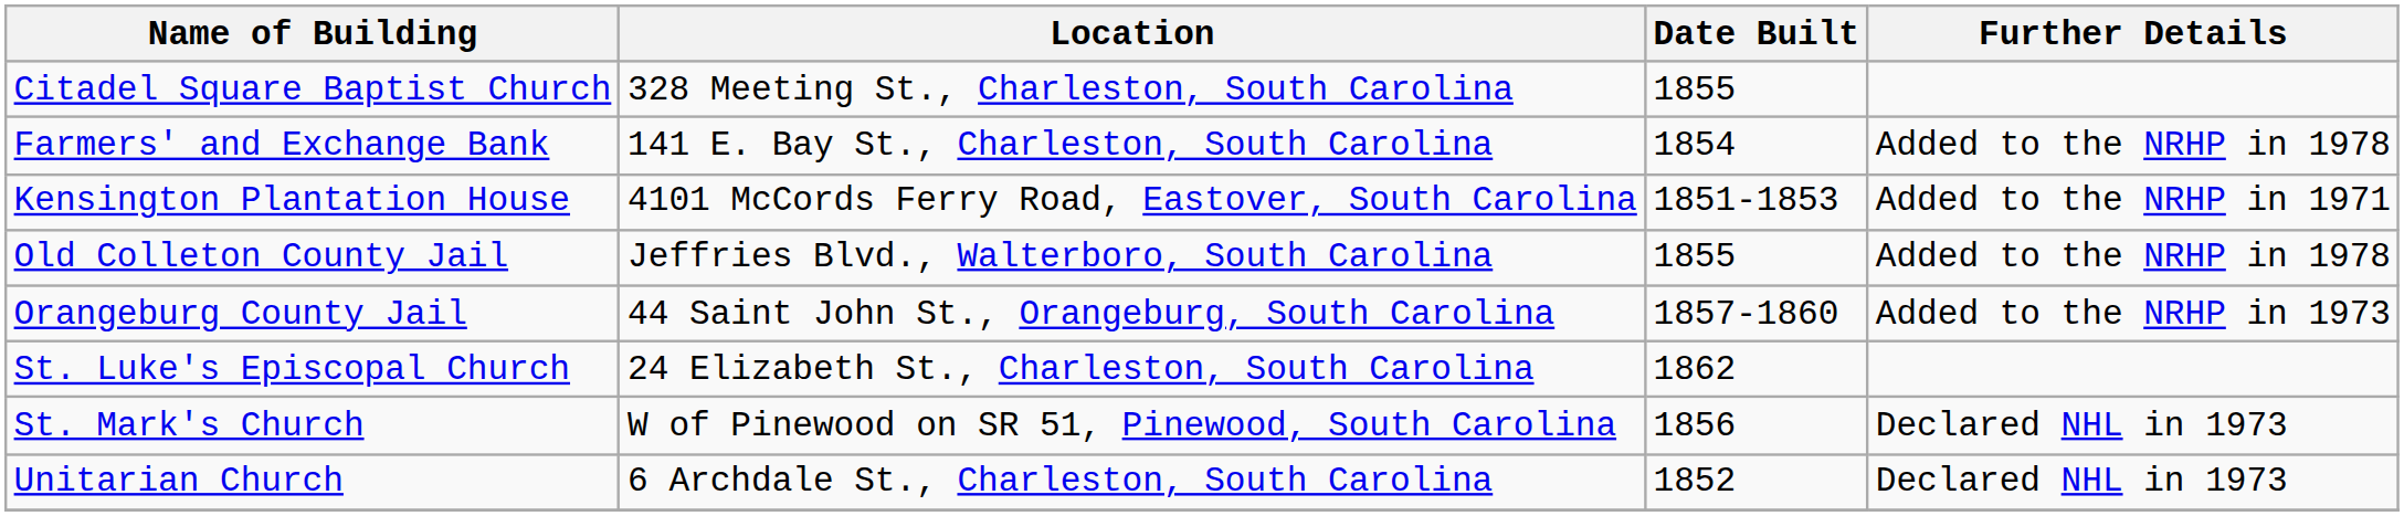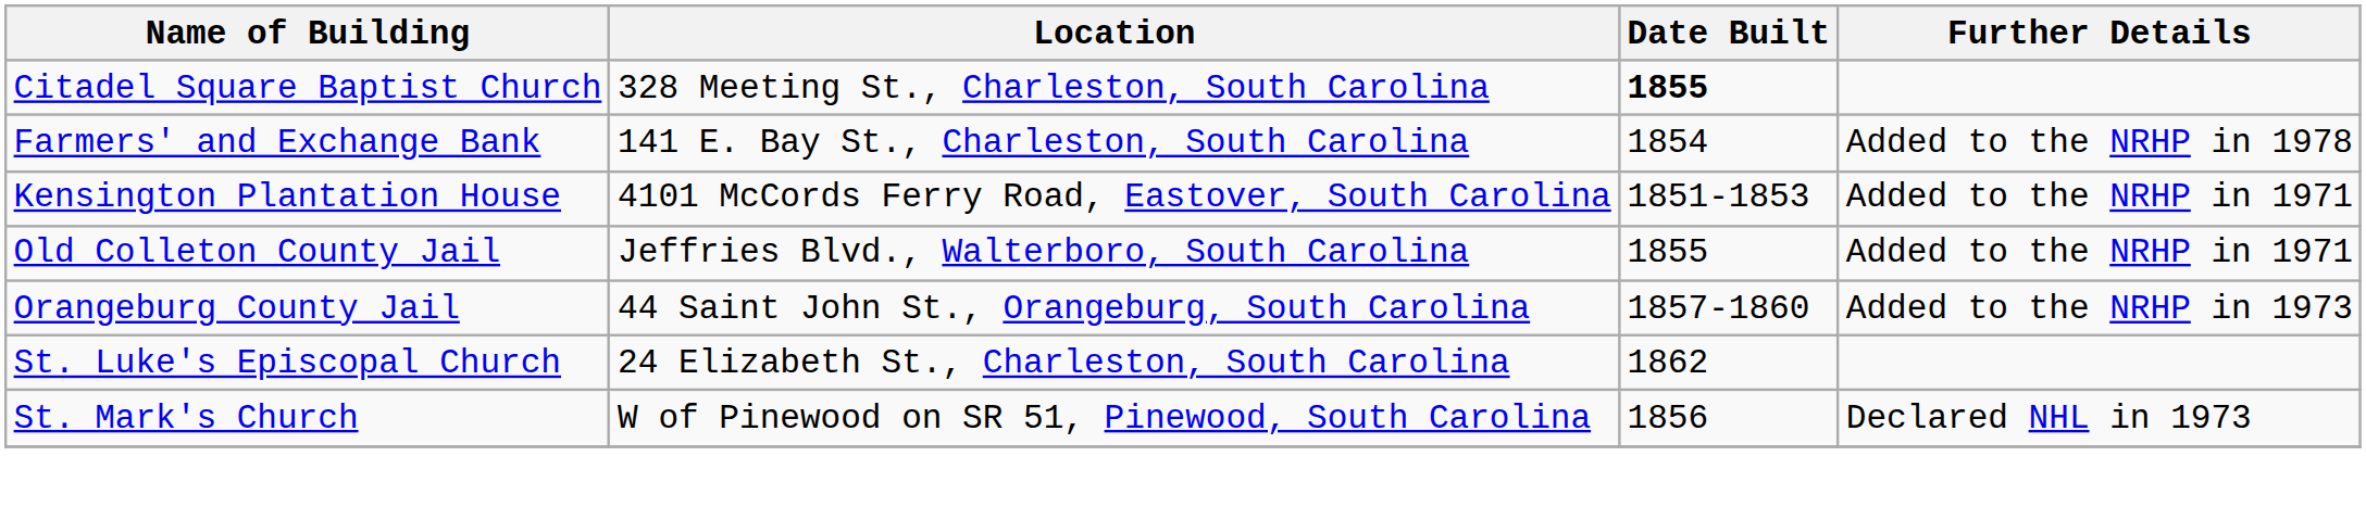Citadel Square Baptist Church | Date Built: normal -> bold
Old Colleton County Jail | Further Details: Added to the NRHP in 1978 -> Added to the NRHP in 1971
- row: Unitarian Church | 6 Archdale St., Charleston, South Carolina | 1852 | Declared NHL in 1973
